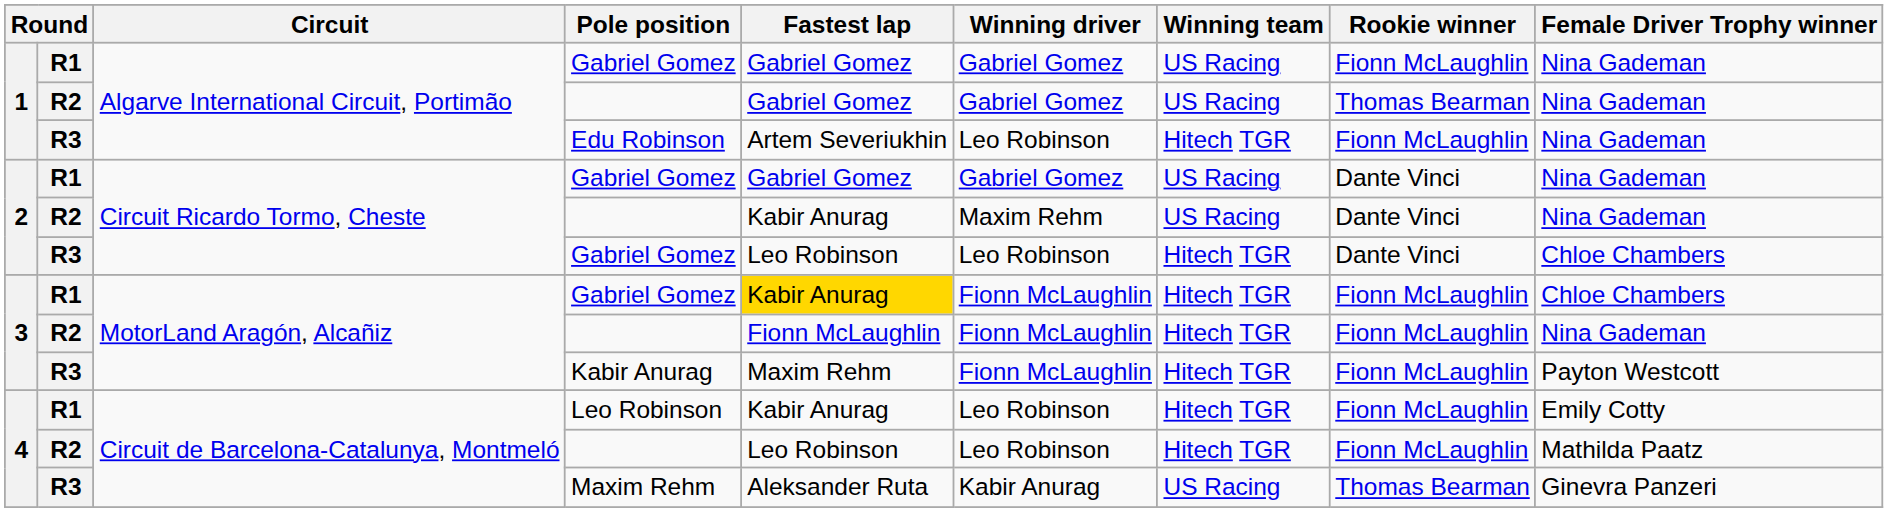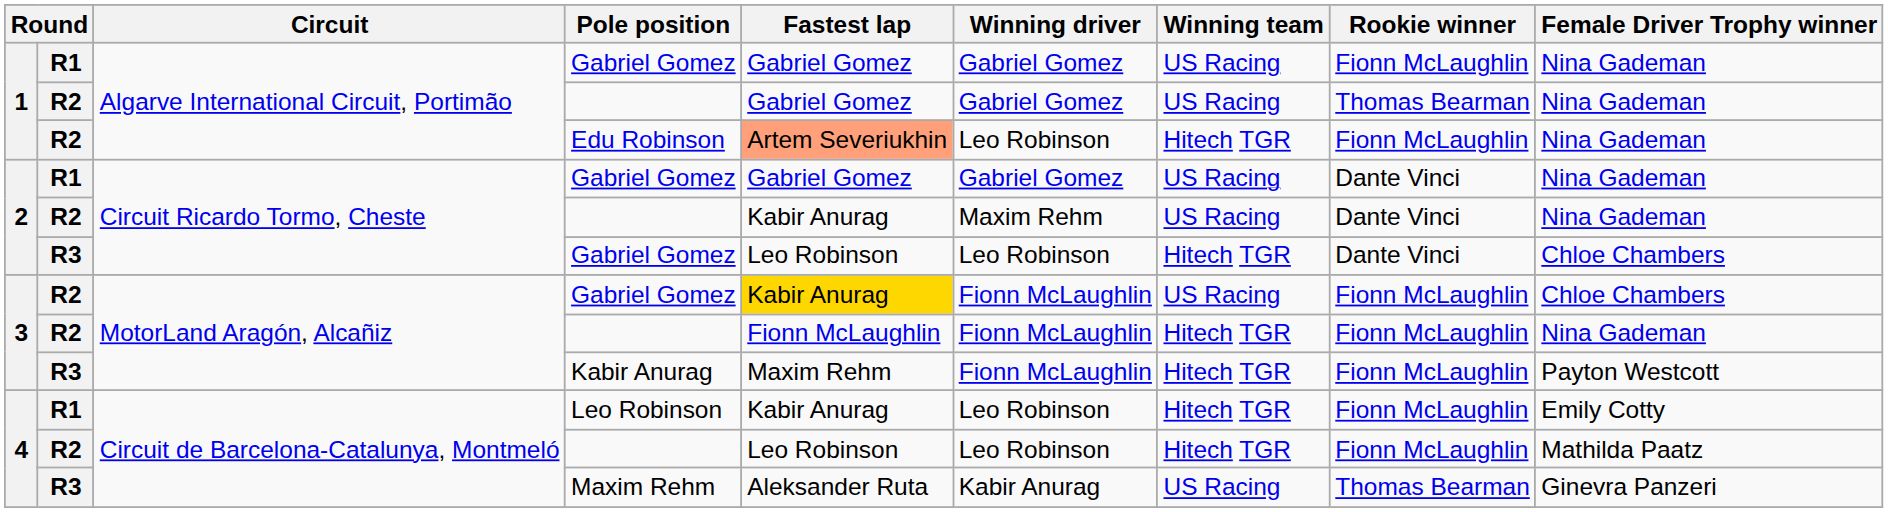Edu Robinson | column 2: R3 -> R2
Edu Robinson | Fastest lap: no background -> lightsalmon background
3 / Gabriel Gomez | column 2: R1 -> R2
3 / Gabriel Gomez | Winning team: Hitech TGR -> US Racing
